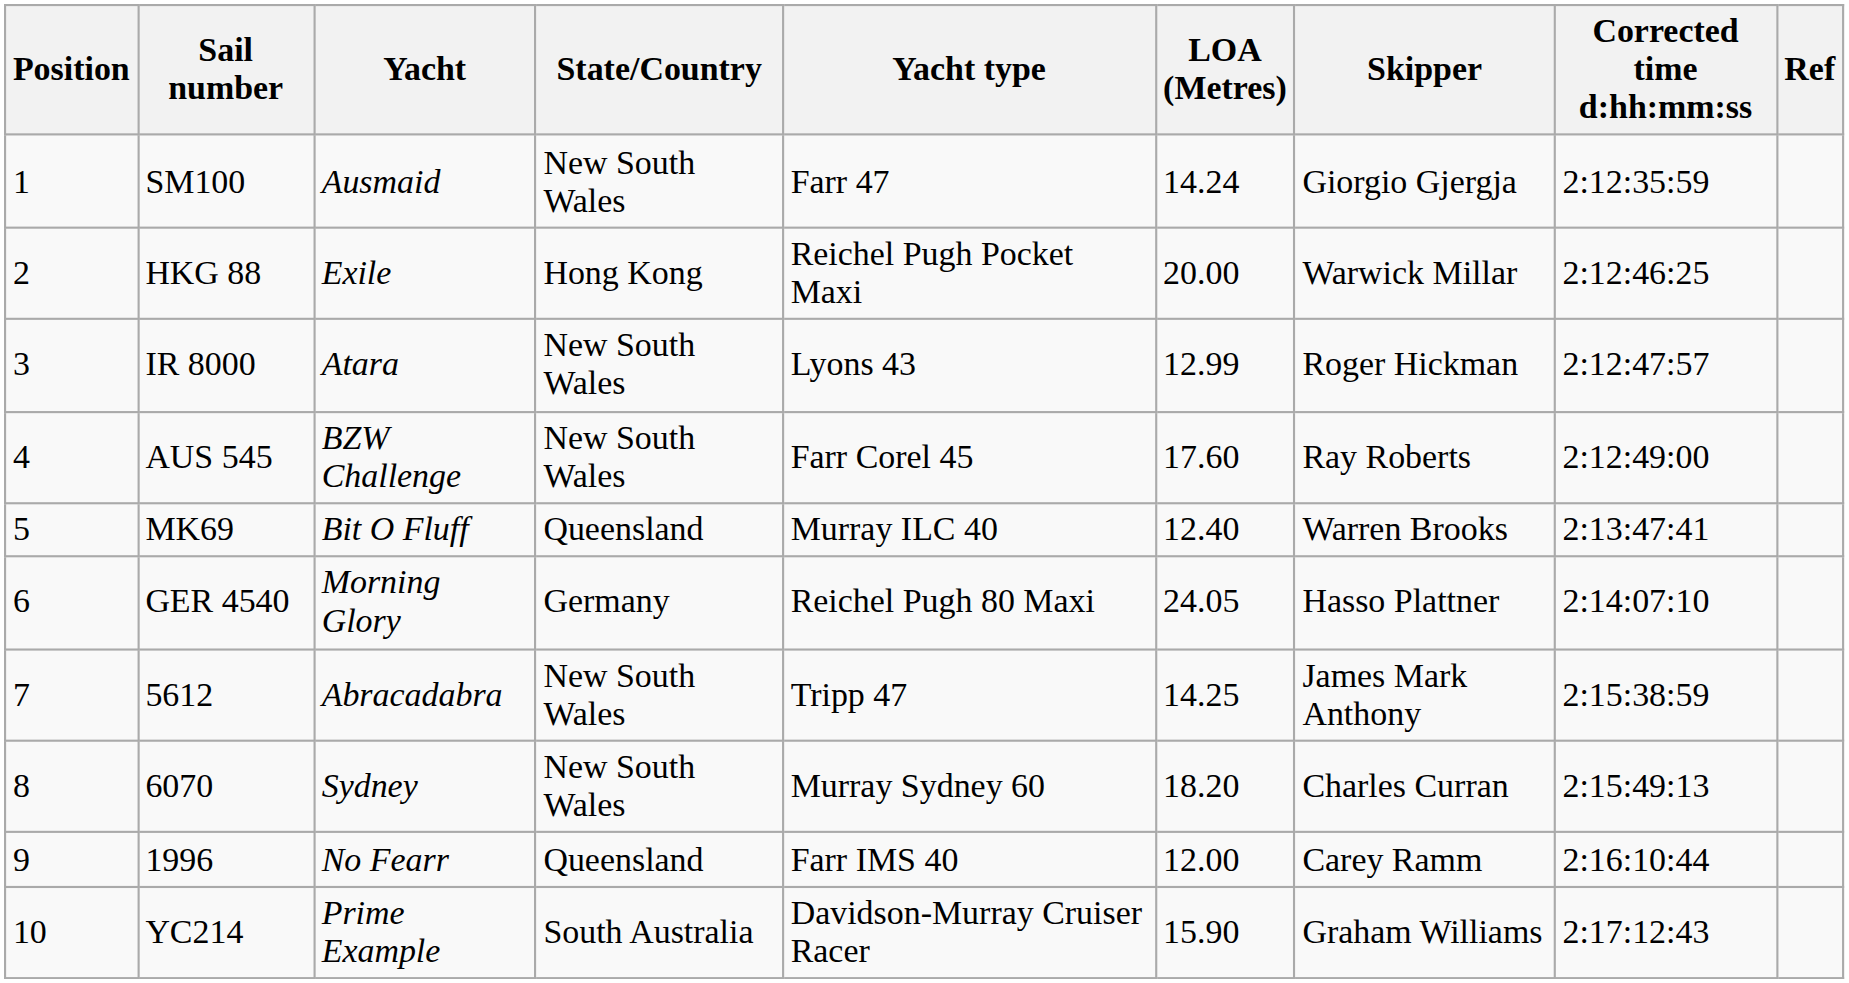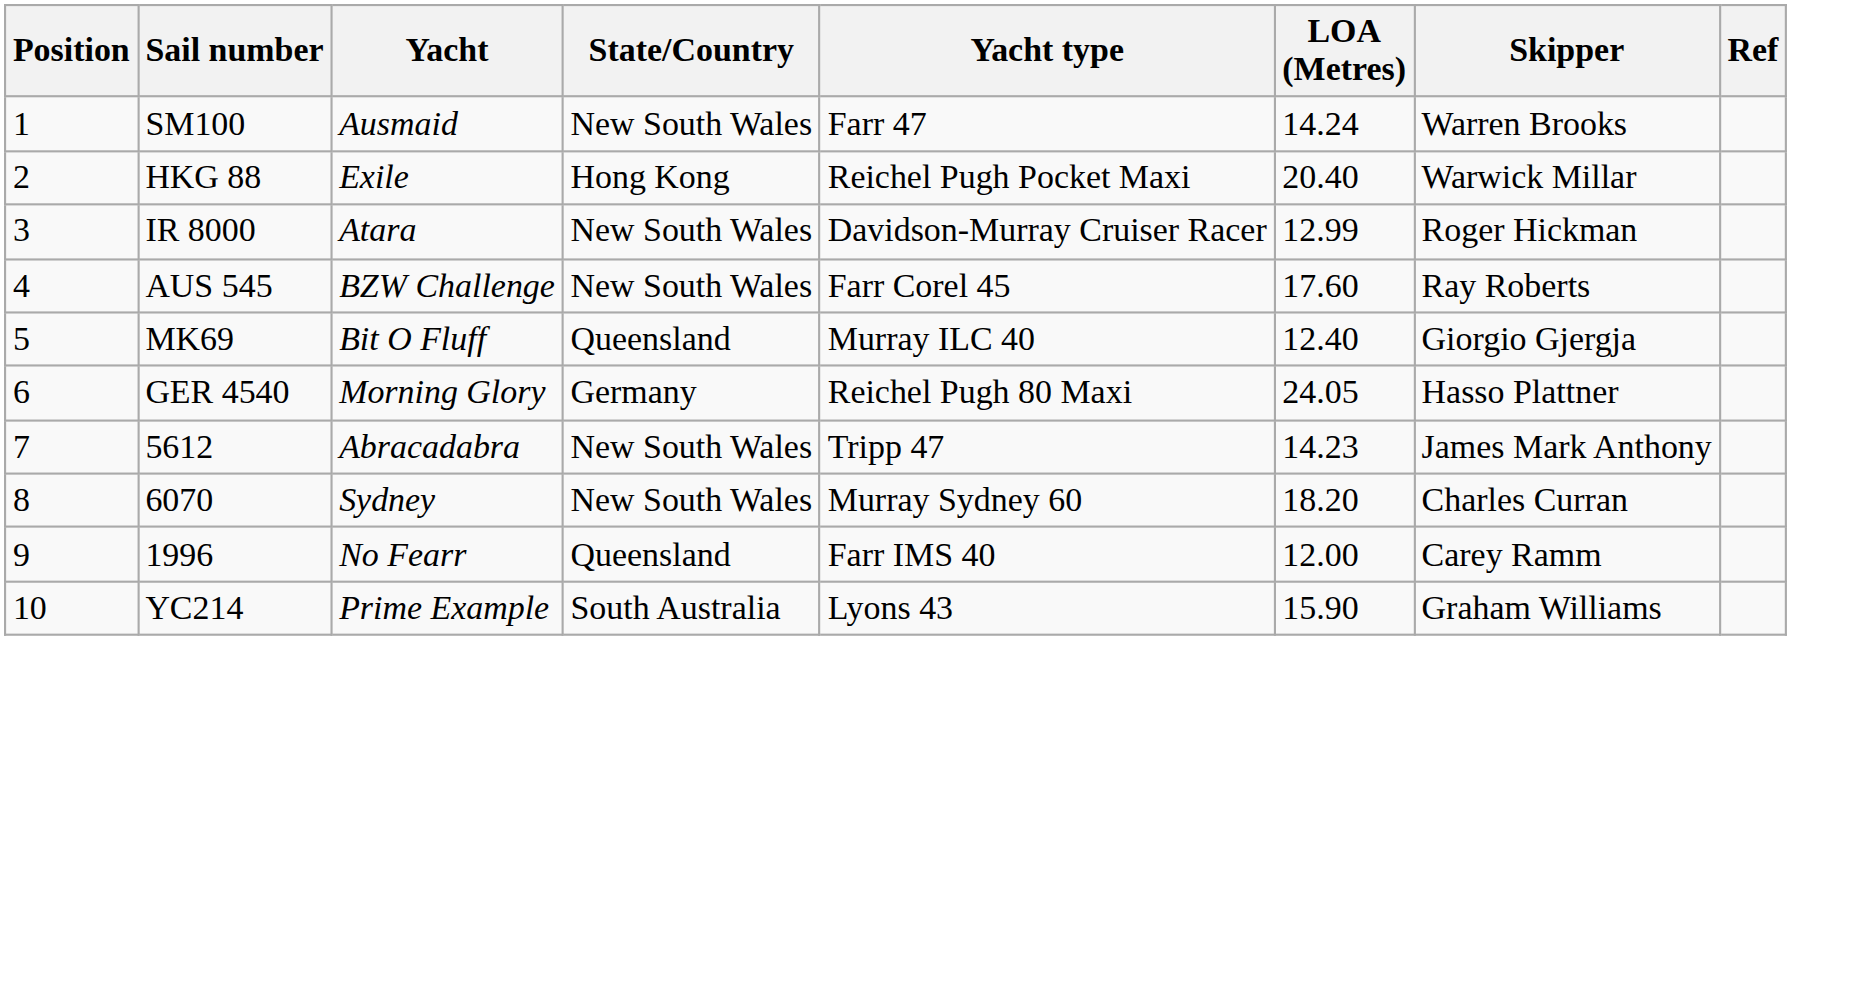- column: Corrected time d:hh:mm:ss | 2:12:35:59 | 2:12:46:25 | 2:12:47:57 | 2:12:49:00 | 2:13:47:41 | 2:14:07:10 | 2:15:38:59 | 2:15:49:13 | 2:16:10:44 | 2:17:12:43
SM100 | Skipper: Giorgio Gjergja -> Warren Brooks
HKG 88 | LOA (Metres): 20.00 -> 20.40
IR 8000 | Yacht type: Lyons 43 -> Davidson-Murray Cruiser Racer
MK69 | Skipper: Warren Brooks -> Giorgio Gjergja
5612 | LOA (Metres): 14.25 -> 14.23
YC214 | Yacht type: Davidson-Murray Cruiser Racer -> Lyons 43
